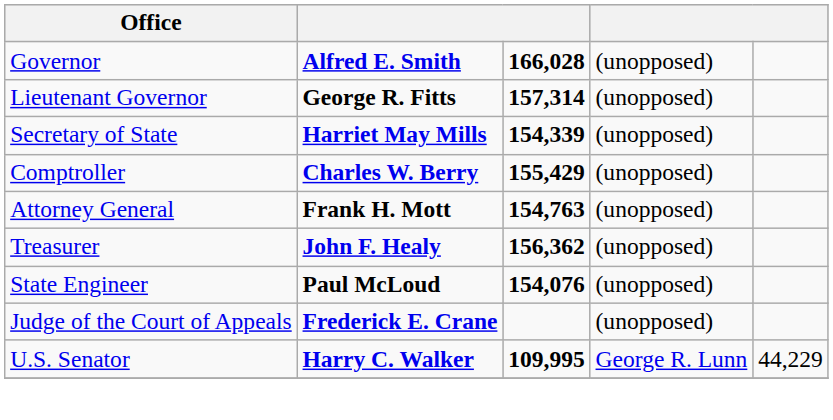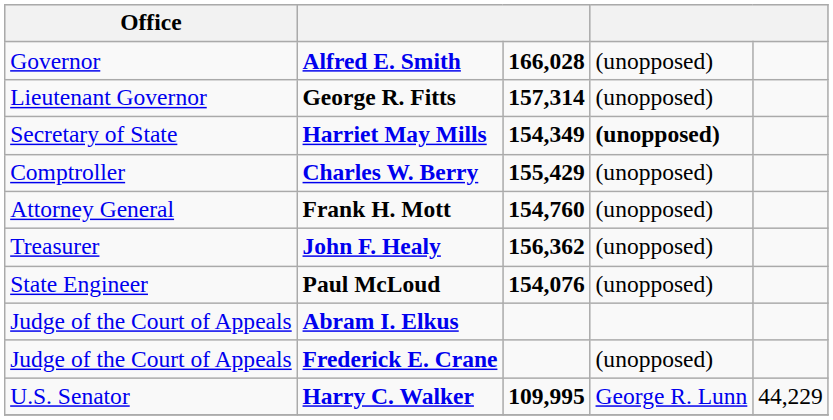Harriet May Mills | column 3: 154,339 -> 154,349
Harriet May Mills | column 4: normal -> bold
Frank H. Mott | column 3: 154,763 -> 154,760
+ row: Judge of the Court of Appeals | Abram I. Elkus
